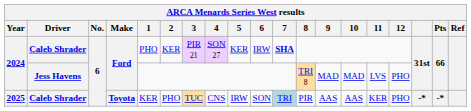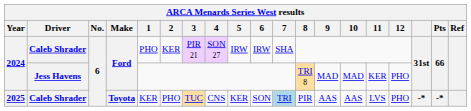2024 / Caleb Shrader | 5: KER -> IRW
2024 / Caleb Shrader | 7: bold -> normal
2024 / Jess Havens | 11: LVS -> KER
2025 | 5: IRW -> KER
2025 | 11: KER -> LVS
